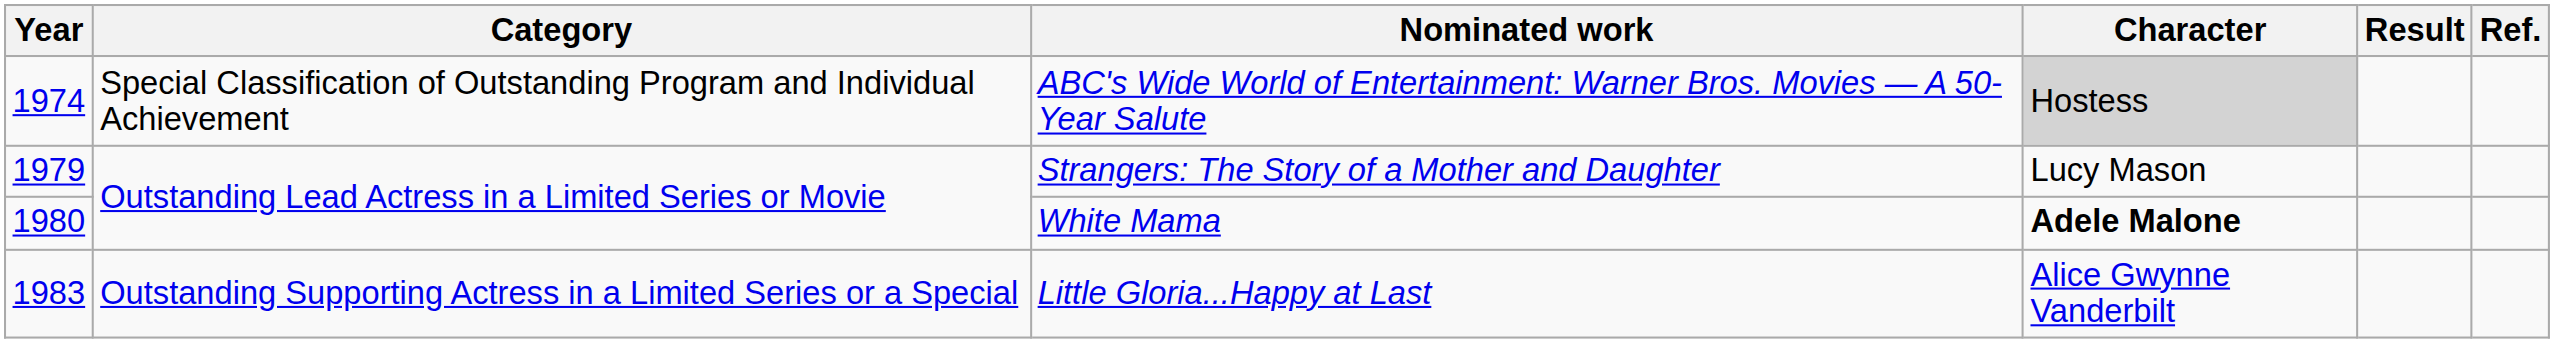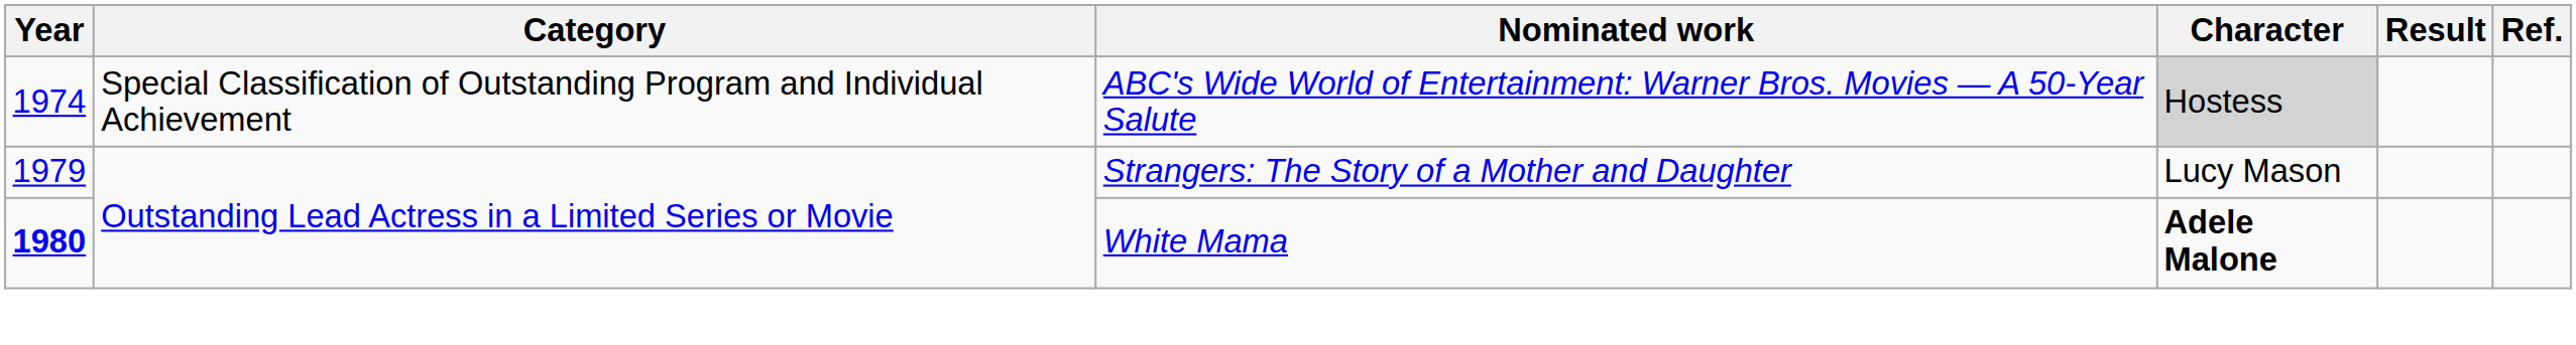White Mama | Year: normal -> bold
- row: 1983 | Outstanding Supporting Actress in a Limited Series or a Special | Little Gloria...Happy at Last | Alice Gwynne Vanderbilt
